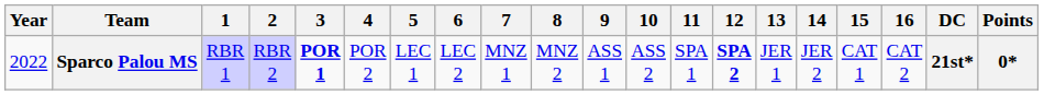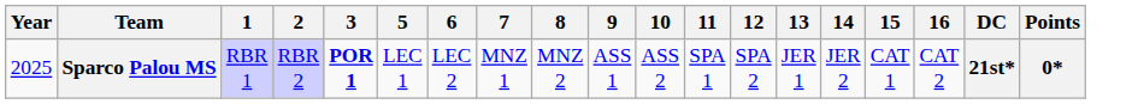- column: 4 | POR 2
Sparco Palou MS | Year: 2022 -> 2025
Sparco Palou MS | 12: bold -> normal
